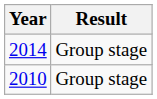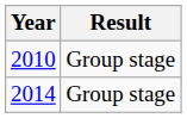rows swapped: 2010 <-> 2014
